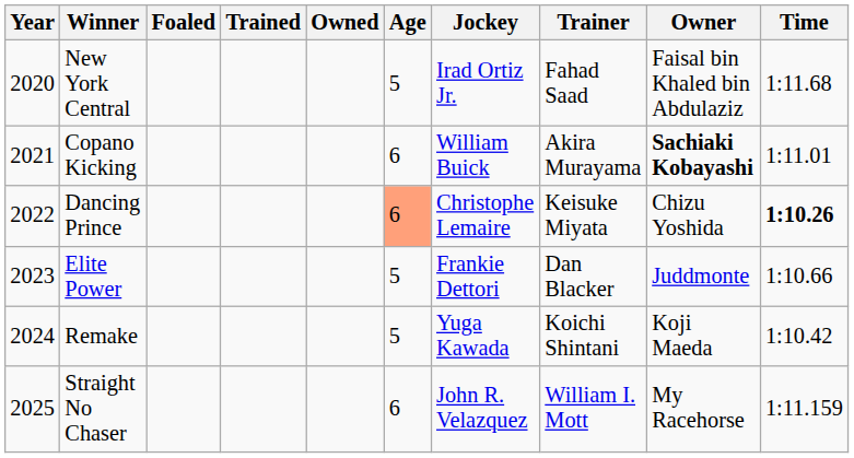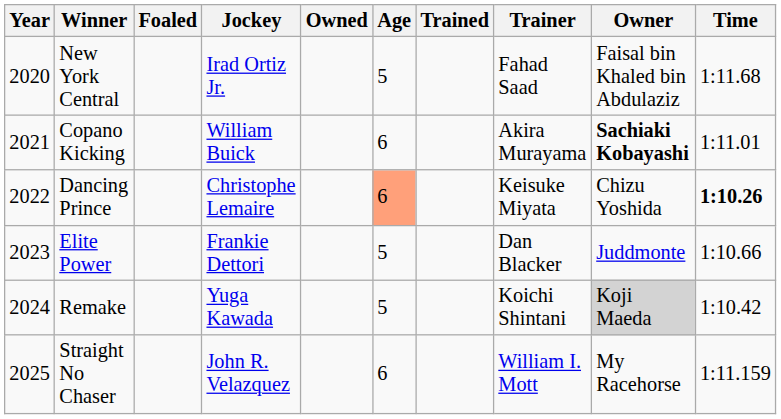columns swapped: Trained <-> Jockey
Remake | Owner: no background -> lightgrey background
